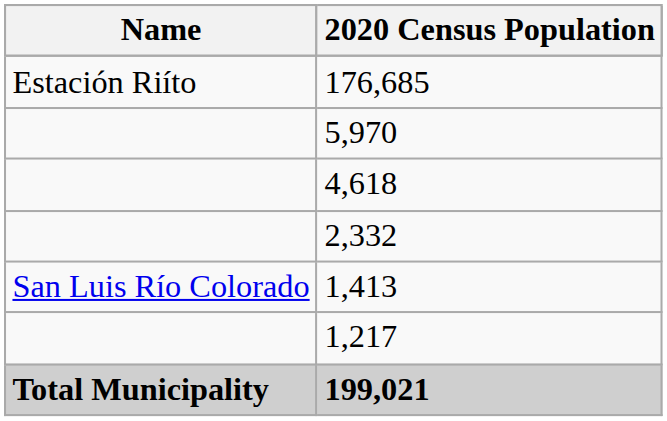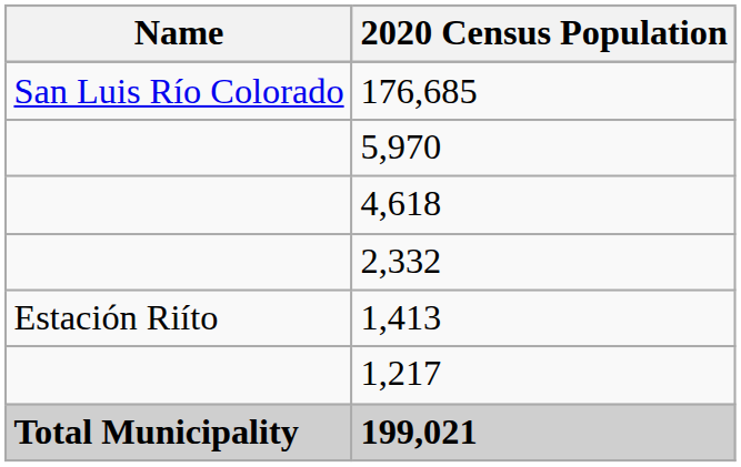176,685 | Name: Estación Riíto -> San Luis Río Colorado
1,413 | Name: San Luis Río Colorado -> Estación Riíto
